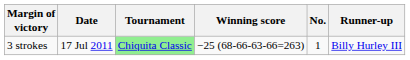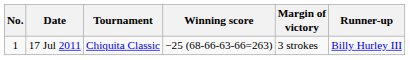columns swapped: No. <-> Margin of victory
17 Jul 2011 | Tournament: lightgreen background -> no background
